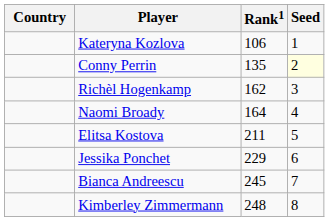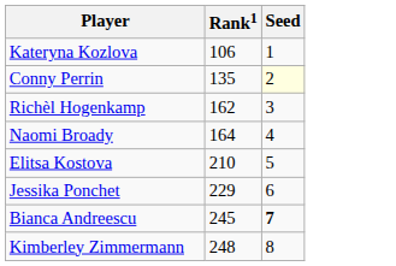- column: Country
Elitsa Kostova | Rank1: 211 -> 210
Bianca Andreescu | Seed: normal -> bold
